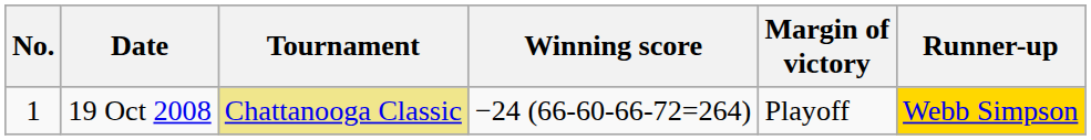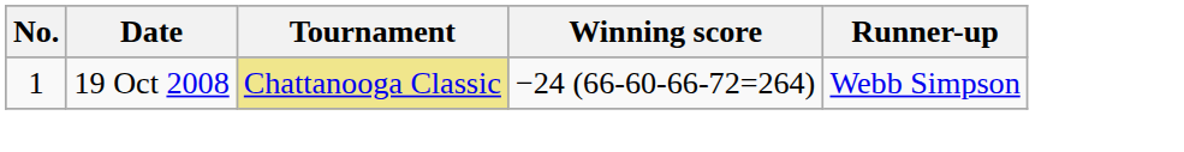- column: Margin of victory | Playoff
19 Oct 2008 | Runner-up: gold background -> no background
